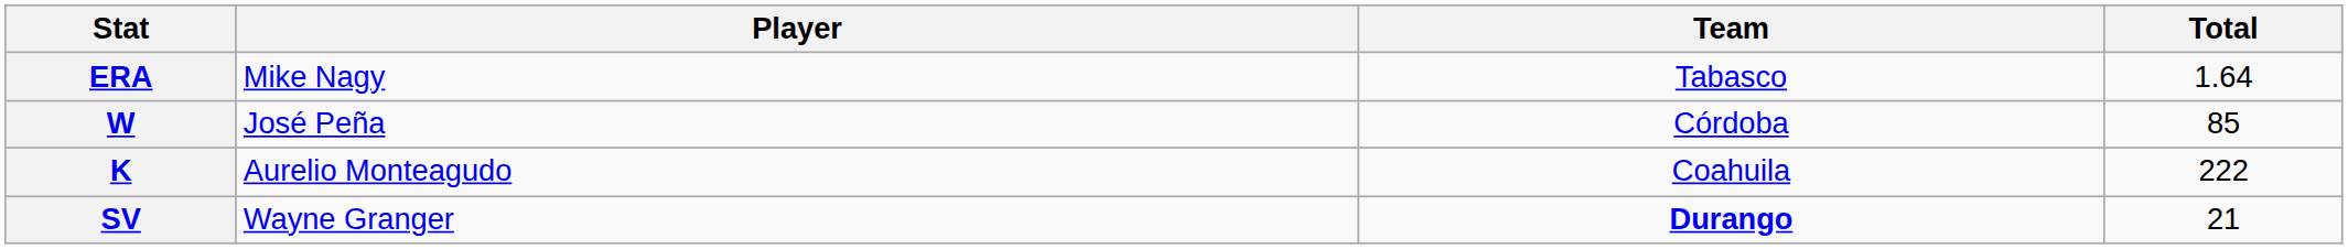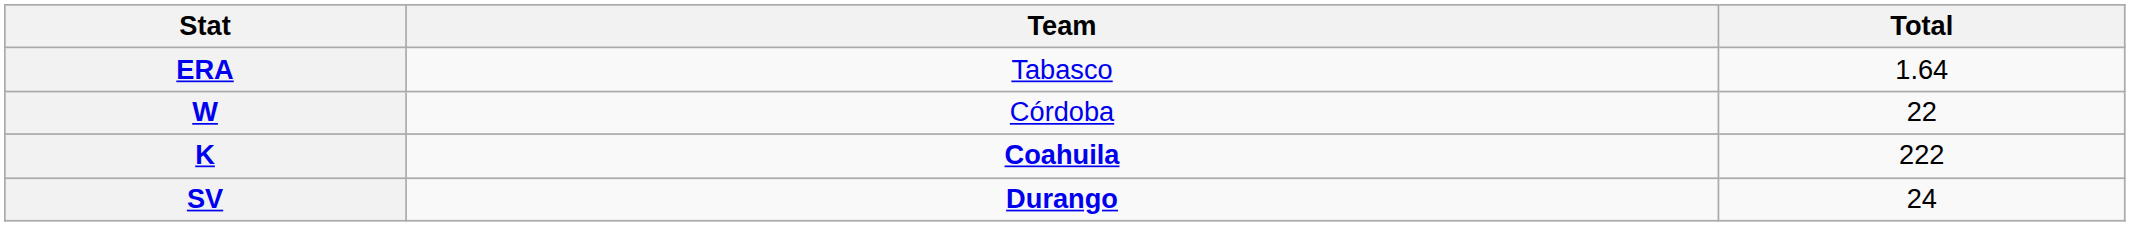- column: Player | Mike Nagy | José Peña | Aurelio Monteagudo | Wayne Granger
W | Total: 85 -> 22
K | Team: normal -> bold
SV | Total: 21 -> 24
